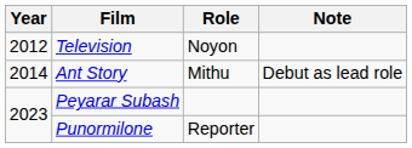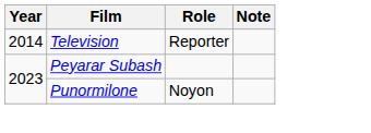Television | Year: 2012 -> 2014
Television | Role: Noyon -> Reporter
- row: 2014 | Ant Story | Mithu | Debut as lead role
Punormilone | Role: Reporter -> Noyon
